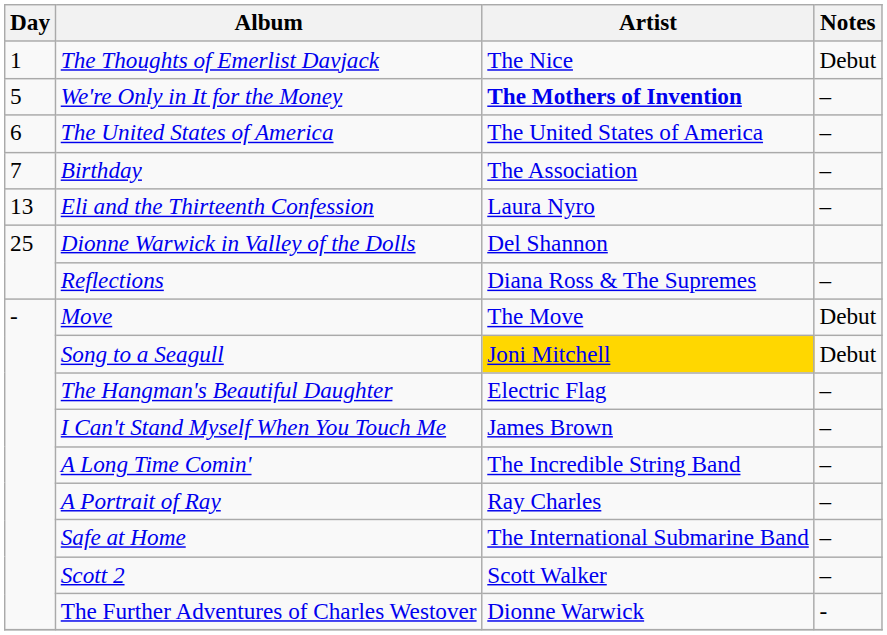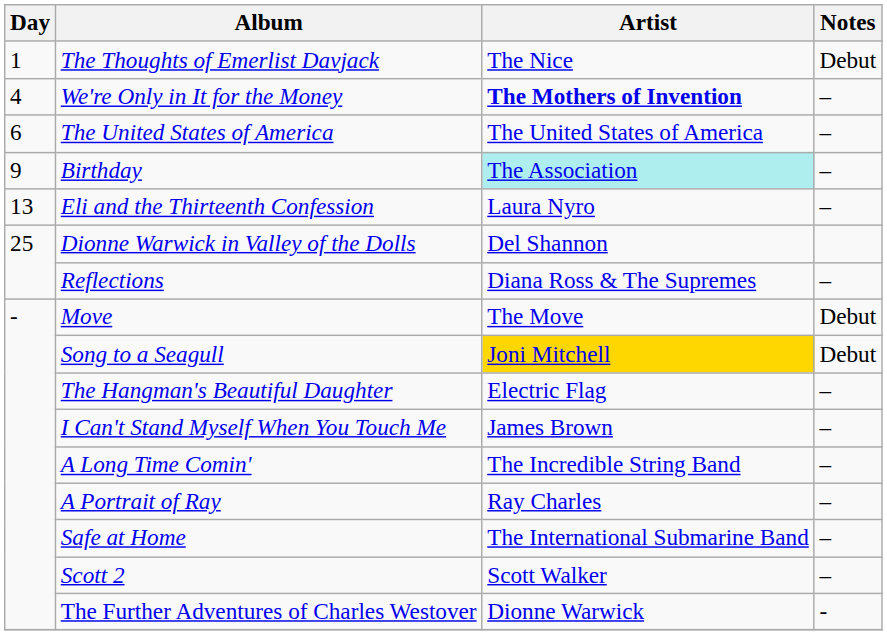We're Only in It for the Money | Day: 5 -> 4
Birthday | Day: 7 -> 9
Birthday | Artist: no background -> paleturquoise background
